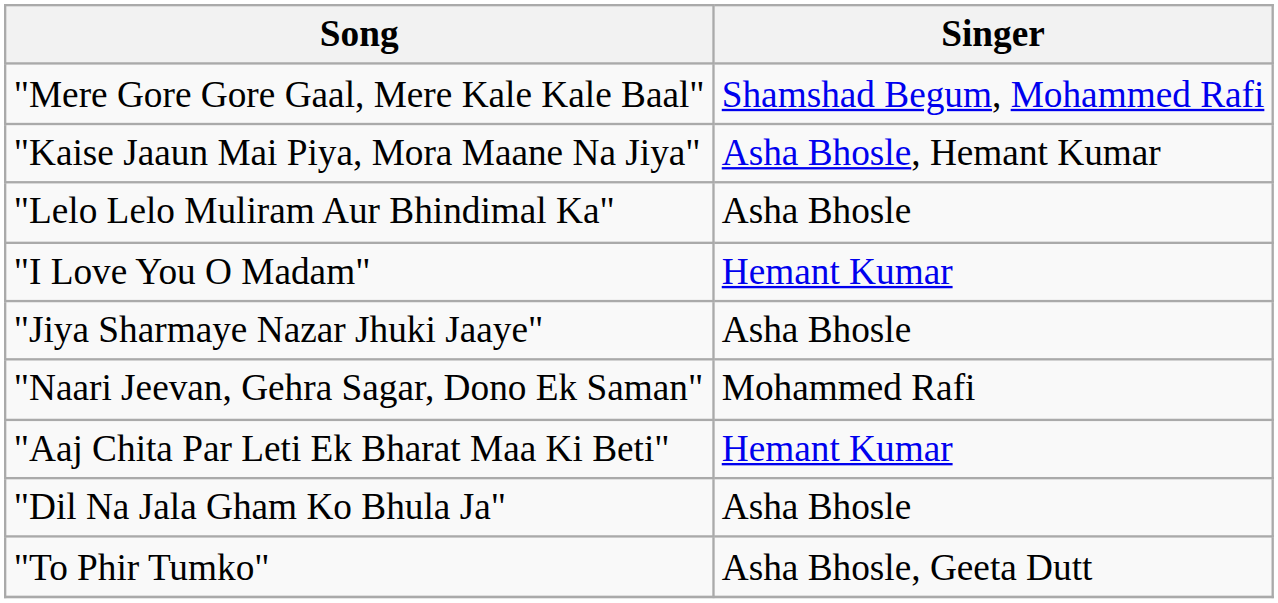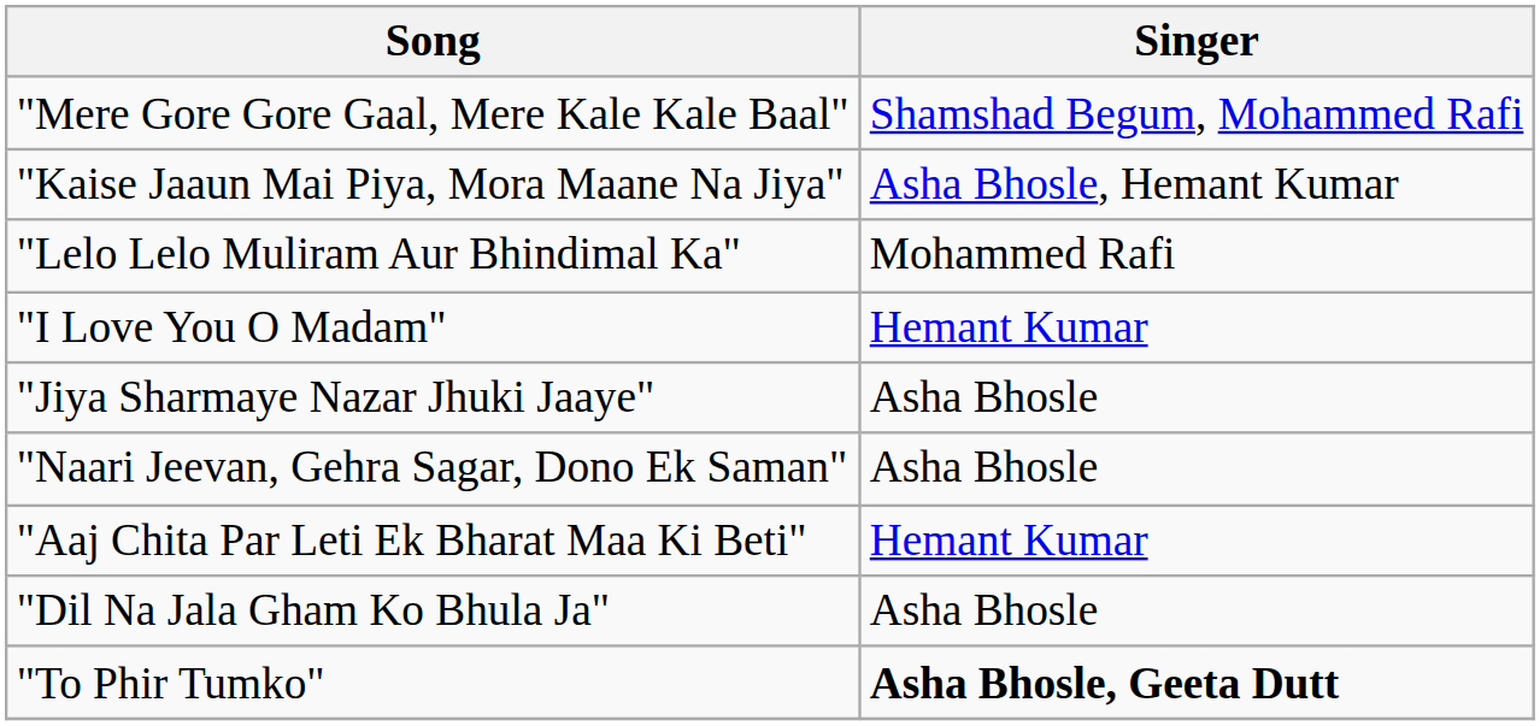"Lelo Lelo Muliram Aur Bhindimal Ka" | Singer: Asha Bhosle -> Mohammed Rafi
"Naari Jeevan, Gehra Sagar, Dono Ek Saman" | Singer: Mohammed Rafi -> Asha Bhosle
"To Phir Tumko" | Singer: normal -> bold
